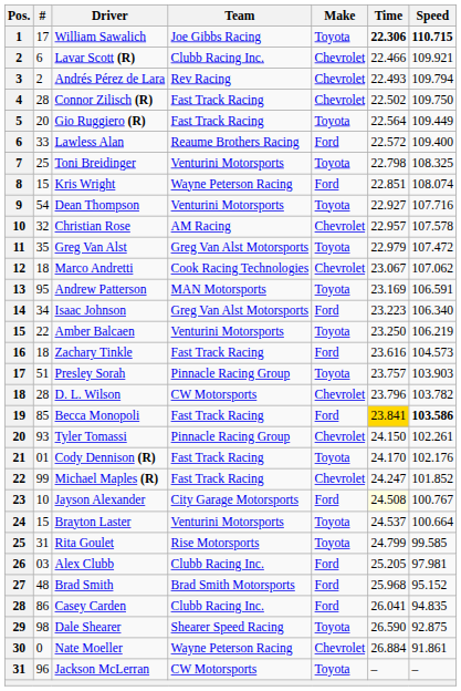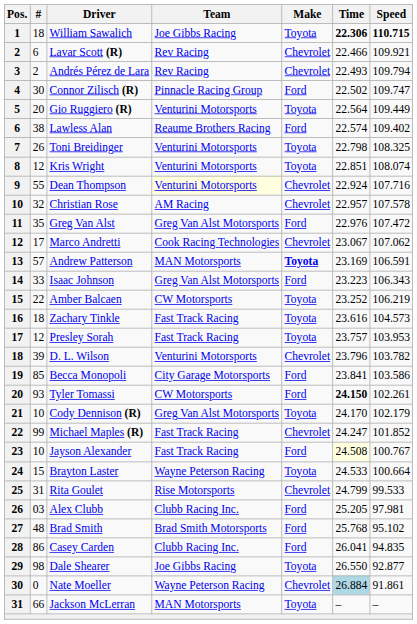William Sawalich | #: 17 -> 18
Lavar Scott (R) | Team: Clubb Racing Inc. -> Rev Racing
Connor Zilisch (R) | #: 28 -> 30
Connor Zilisch (R) | Team: Fast Track Racing -> Pinnacle Racing Group
Connor Zilisch (R) | Make: Chevrolet -> Ford
Connor Zilisch (R) | Speed: 109.750 -> 109.747
Gio Ruggiero (R) | Team: Fast Track Racing -> Venturini Motorsports
Lawless Alan | #: 33 -> 38
Lawless Alan | Time: 22.572 -> 22.574
Lawless Alan | Speed: 109.400 -> 109.402
Toni Breidinger | #: 25 -> 26
Kris Wright | #: 15 -> 12
Kris Wright | Team: Wayne Peterson Racing -> Venturini Motorsports
Kris Wright | Make: Ford -> Toyota
Dean Thompson | #: 54 -> 55
Dean Thompson | Team: no background -> lightyellow background
Dean Thompson | Make: Toyota -> Chevrolet
Dean Thompson | Time: 22.927 -> 22.924
Greg Van Alst | Make: Toyota -> Ford
Greg Van Alst | Time: 22.979 -> 22.976
Marco Andretti | #: 18 -> 17
Andrew Patterson | #: 95 -> 57
Andrew Patterson | Make: normal -> bold
Isaac Johnson | #: 34 -> 33
Isaac Johnson | Speed: 106.340 -> 106.343
Amber Balcaen | Team: Venturini Motorsports -> CW Motorsports
Amber Balcaen | Time: 23.250 -> 23.252
Zachary Tinkle | Make: Ford -> Toyota
Presley Sorah | #: 51 -> 12
Presley Sorah | Team: Pinnacle Racing Group -> Fast Track Racing
Presley Sorah | Speed: 103.903 -> 103.953
D. L. Wilson | #: 28 -> 39
D. L. Wilson | Team: CW Motorsports -> Venturini Motorsports
Becca Monopoli | Team: Fast Track Racing -> City Garage Motorsports
Becca Monopoli | Time: gold background -> no background
Becca Monopoli | Speed: bold -> normal
Tyler Tomassi | Team: Pinnacle Racing Group -> CW Motorsports
Tyler Tomassi | Make: Chevrolet -> Ford
Tyler Tomassi | Time: normal -> bold
Cody Dennison (R) | #: 01 -> 10
Cody Dennison (R) | Team: Fast Track Racing -> Greg Van Alst Motorsports
Cody Dennison (R) | Speed: 102.176 -> 102.179
Jayson Alexander | Team: City Garage Motorsports -> Fast Track Racing
Brayton Laster | Team: Venturini Motorsports -> Wayne Peterson Racing
Brayton Laster | Time: 24.537 -> 24.533
Rita Goulet | Make: Toyota -> Chevrolet
Rita Goulet | Speed: 99.585 -> 99.533
Brad Smith | Time: 25.968 -> 25.768
Brad Smith | Speed: 95.152 -> 95.102
Dale Shearer | Team: Shearer Speed Racing -> Joe Gibbs Racing
Dale Shearer | Time: 26.590 -> 26.550
Dale Shearer | Speed: 92.875 -> 92.877
Nate Moeller | Time: no background -> lightblue background
Jackson McLerran | #: 96 -> 66
Jackson McLerran | Team: CW Motorsports -> MAN Motorsports
